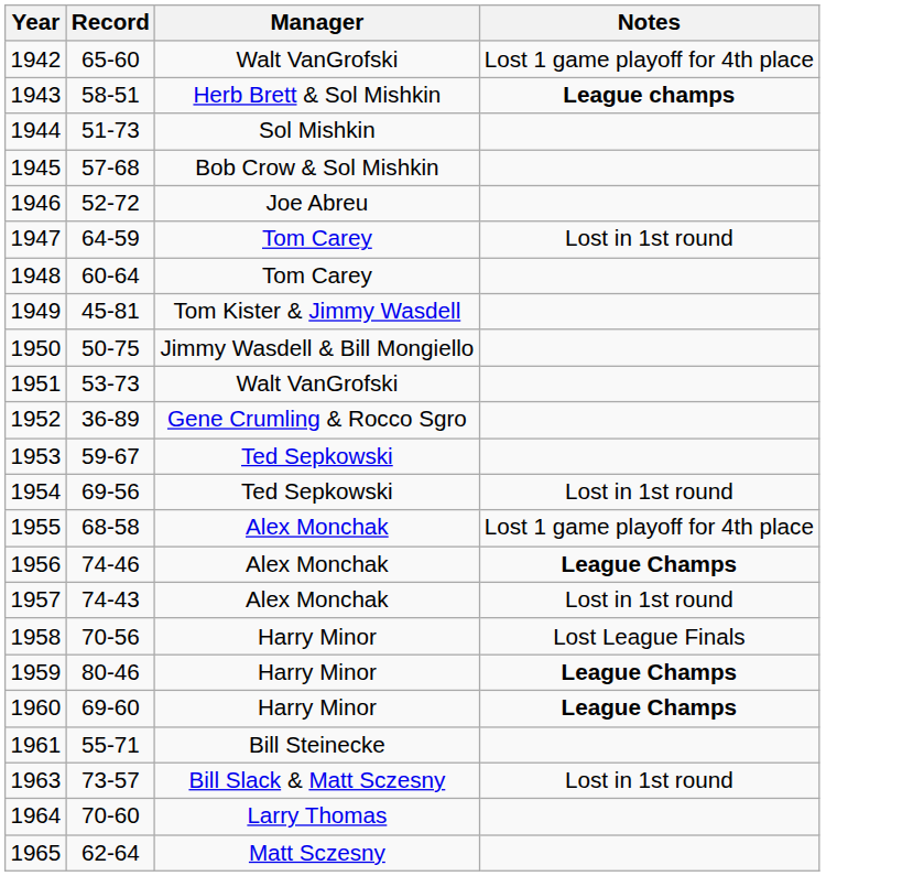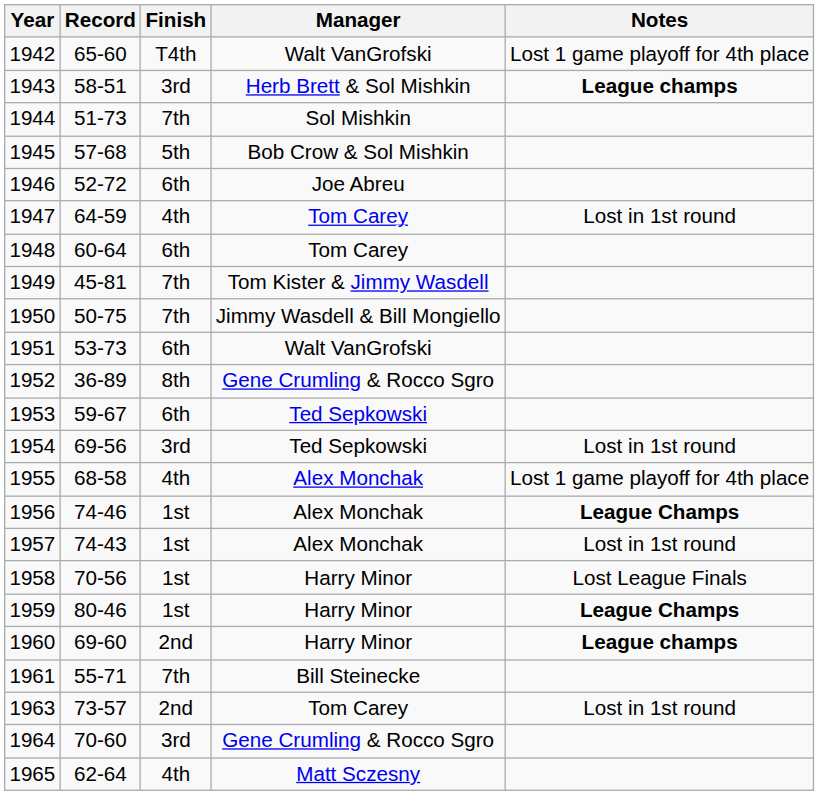+ column: Finish | T4th | 3rd | 7th | 5th | 6th | 4th | 6th | 7th | 7th | 6th | 8th | 6th | 3rd | 4th | 1st | 1st | 1st | 1st | 2nd | 7th | 2nd | 3rd | 4th
1960 | Notes: League Champs -> League champs
1963 | Manager: Bill Slack & Matt Sczesny -> Tom Carey
1964 | Manager: Larry Thomas -> Gene Crumling & Rocco Sgro
